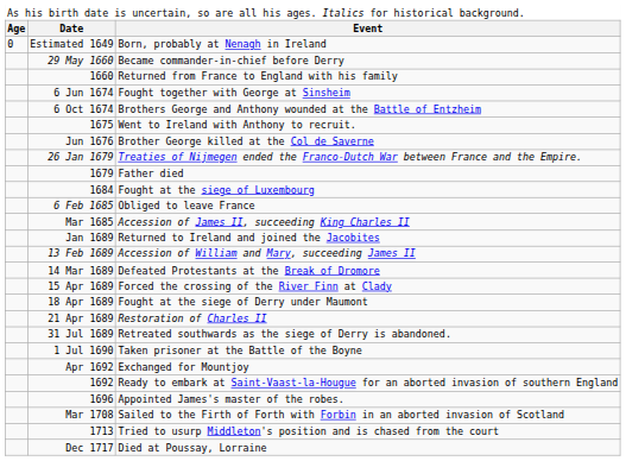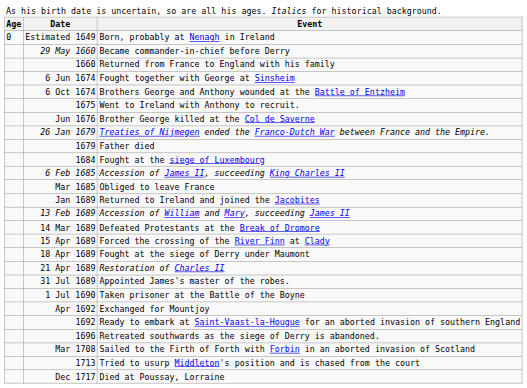6 Feb 1685 | column 3: Obliged to leave France -> Accession of James II, succeeding King Charles II
Mar 1685 | column 3: Accession of James II, succeeding King Charles II -> Obliged to leave France
31 Jul 1689 | column 3: Retreated southwards as the siege of Derry is abandoned. -> Appointed James's master of the robes.
1696 | column 3: Appointed James's master of the robes. -> Retreated southwards as the siege of Derry is abandoned.
